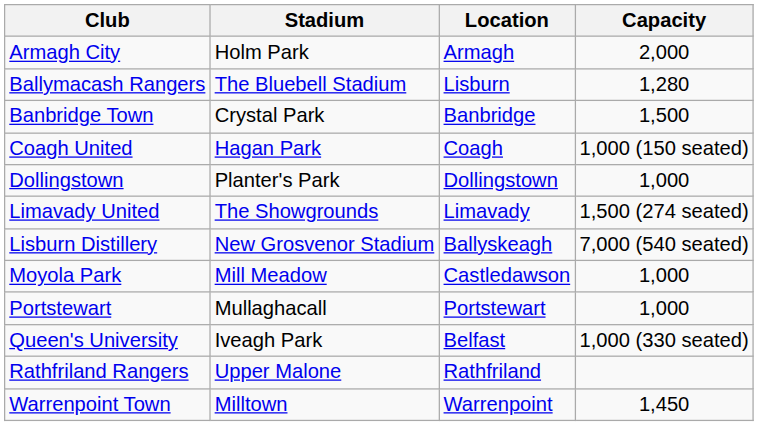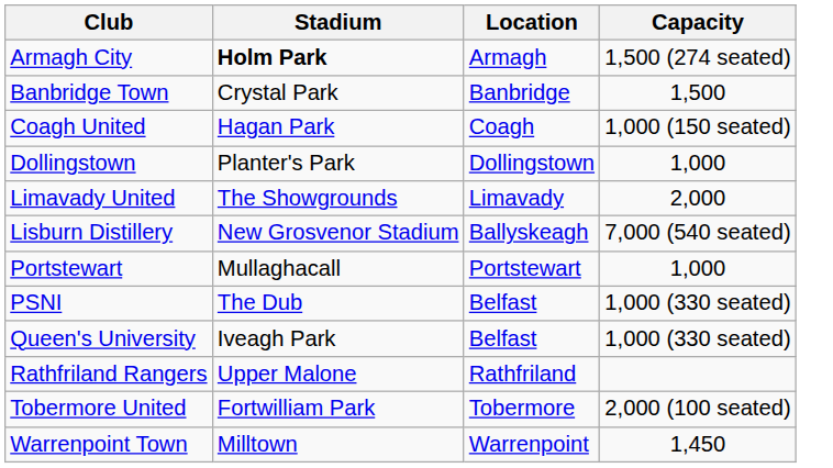Armagh City | Stadium: normal -> bold
Armagh City | Capacity: 2,000 -> 1,500 (274 seated)
- row: Ballymacash Rangers | The Bluebell Stadium | Lisburn | 1,280
Limavady United | Capacity: 1,500 (274 seated) -> 2,000
- row: Moyola Park | Mill Meadow | Castledawson | 1,000
+ row: PSNI | The Dub | Belfast | 1,000 (330 seated)
+ row: Tobermore United | Fortwilliam Park | Tobermore | 2,000 (100 seated)
